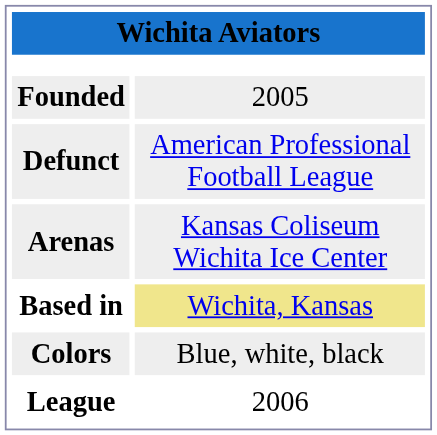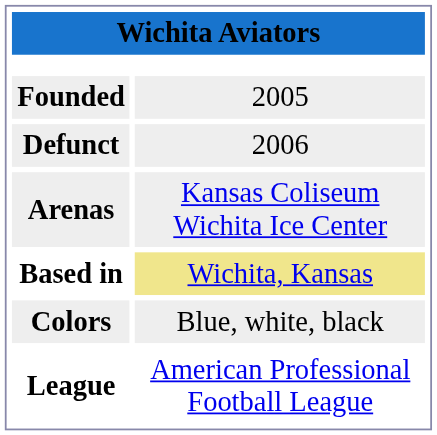Defunct | column 2: American Professional Football League -> 2006
League | column 2: 2006 -> American Professional Football League
